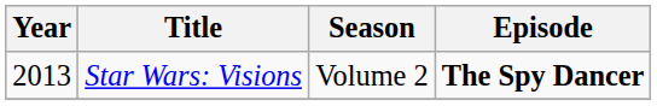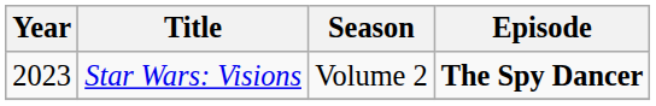Star Wars: Visions | Year: 2013 -> 2023
